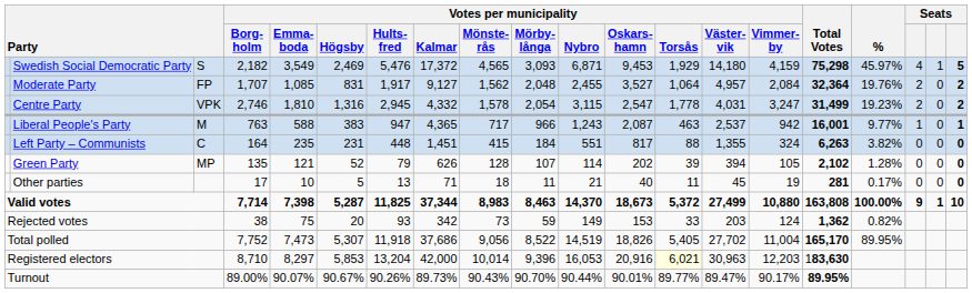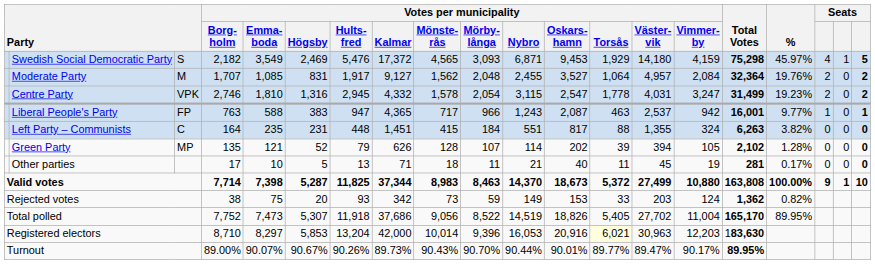Moderate Party | column 3: FP -> M
Liberal People's Party | column 3: M -> FP
